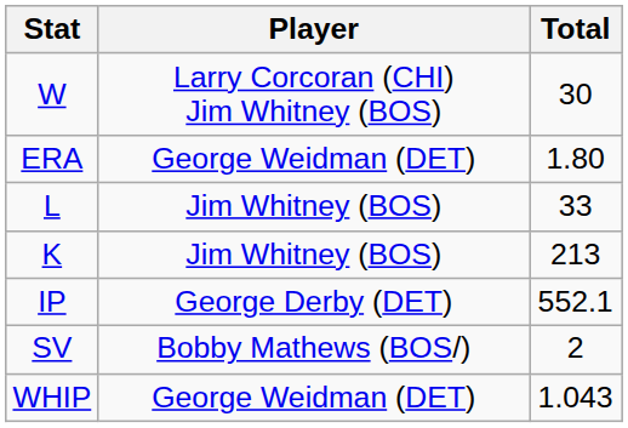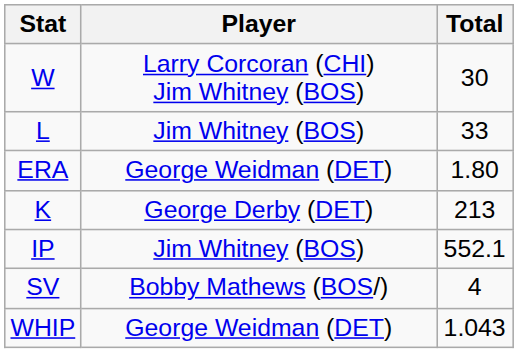rows swapped: L <-> ERA
K | Player: Jim Whitney (BOS) -> George Derby (DET)
IP | Player: George Derby (DET) -> Jim Whitney (BOS)
SV | Total: 2 -> 4
